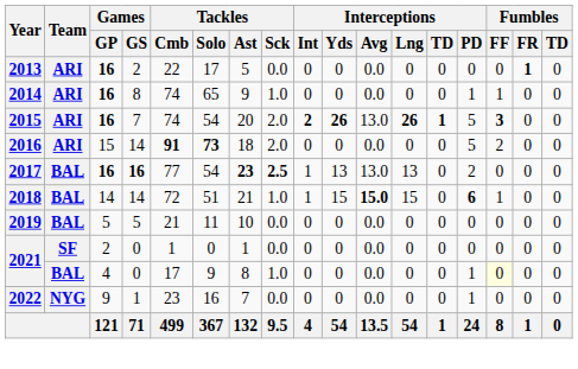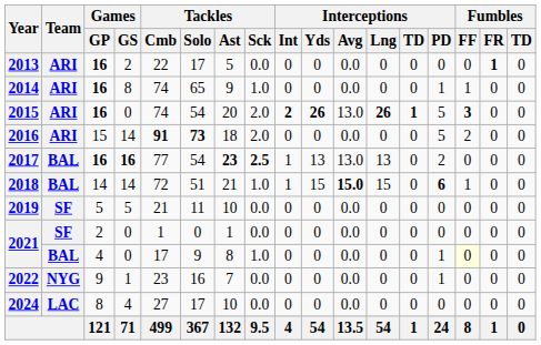2015 | Games / GS: 7 -> 0
2019 | Team: BAL -> SF
+ row: 2024 | LAC | 8 | 4 | 27 | 17 | 10 | 0.0 | 0 | 0 | 0.0 | 0 | 0 | 0 | 0 | 0 | 0
